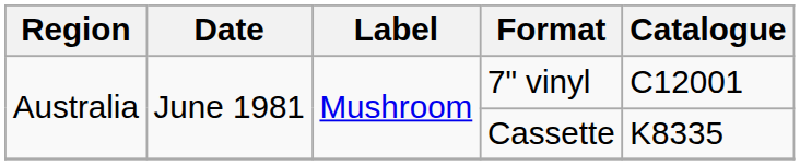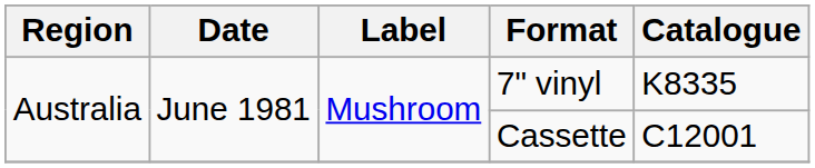7" vinyl | Catalogue: C12001 -> K8335
Cassette | Catalogue: K8335 -> C12001
